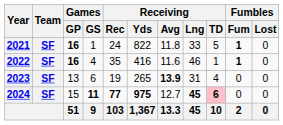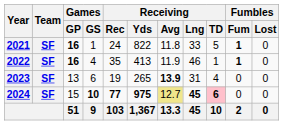2022 | Receiving / Yds: 416 -> 413
2022 | Receiving / Avg: 11.6 -> 11.9
2024 | Games / GS: 11 -> 10
2024 | Receiving / Avg: no background -> khaki background
